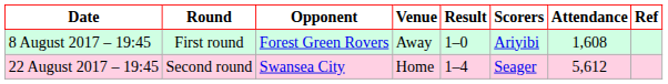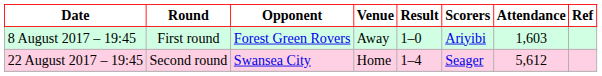8 August 2017 – 19:45 | Attendance: 1,608 -> 1,603
